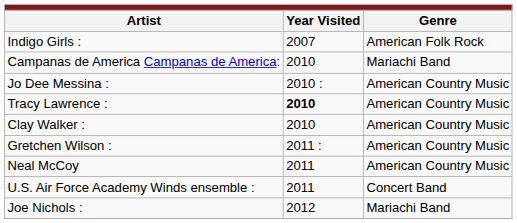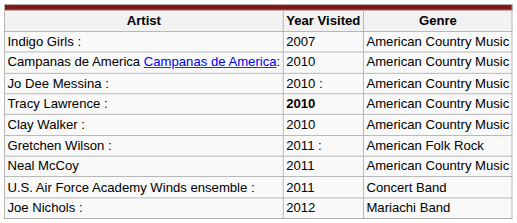Indigo Girls : | Genre: American Folk Rock -> American Country Music
Campanas de America Campanas de America: | Genre: Mariachi Band -> American Country Music
Gretchen Wilson : | Genre: American Country Music -> American Folk Rock
